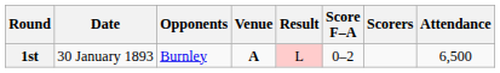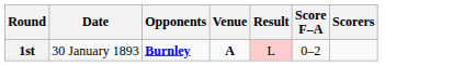- column: Attendance | 6,500
1st | Opponents: normal -> bold
